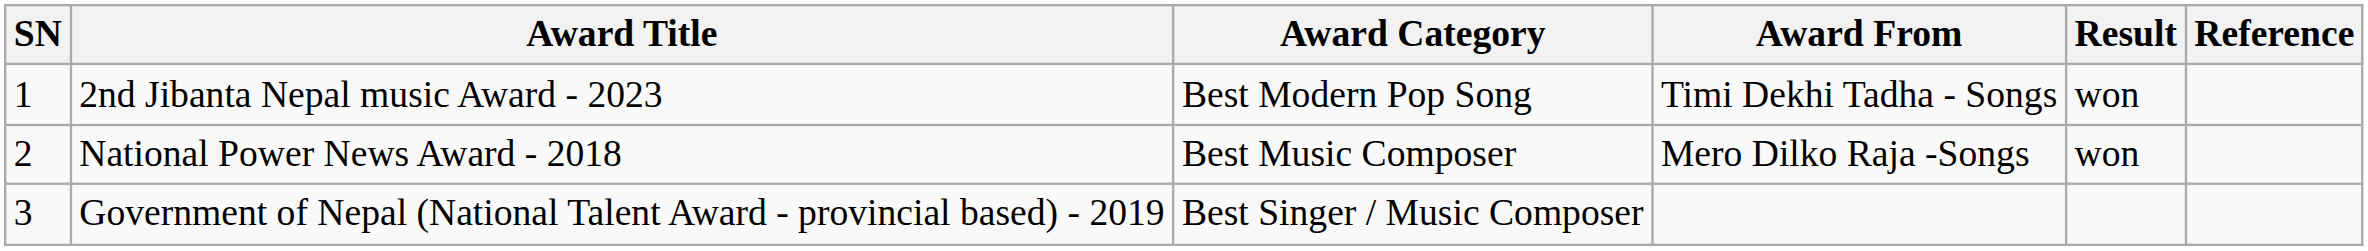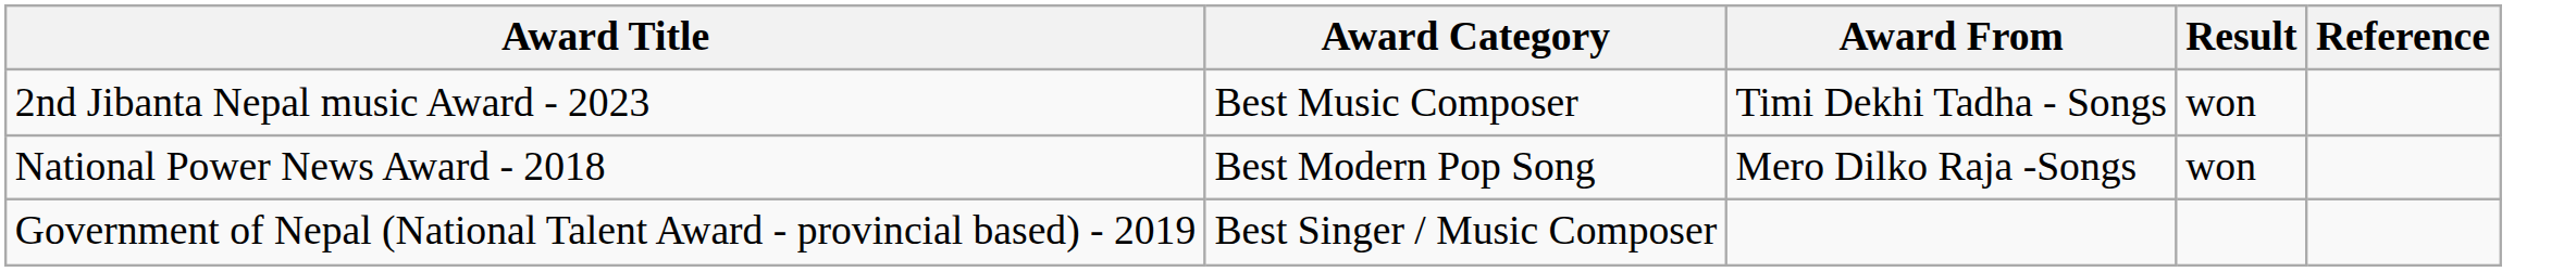- column: SN | 1 | 2 | 3
2nd Jibanta Nepal music Award - 2023 | Award Category: Best Modern Pop Song -> Best Music Composer
National Power News Award - 2018 | Award Category: Best Music Composer -> Best Modern Pop Song
